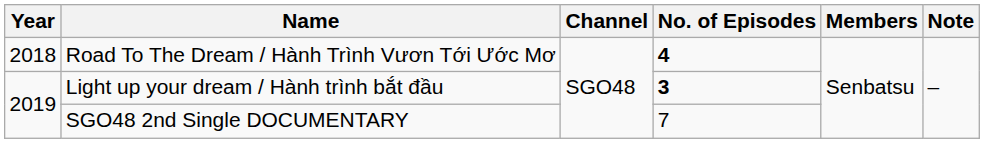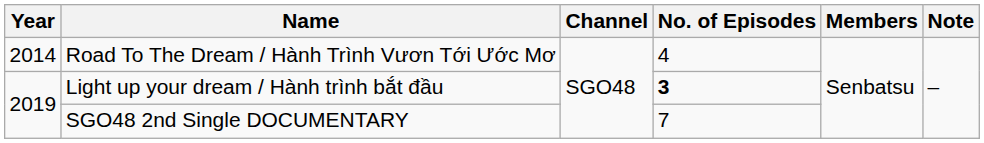Road To The Dream / Hành Trình Vươn Tới Ước Mơ | Year: 2018 -> 2014
Road To The Dream / Hành Trình Vươn Tới Ước Mơ | No. of Episodes: bold -> normal
